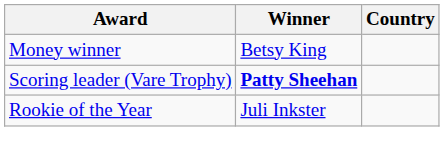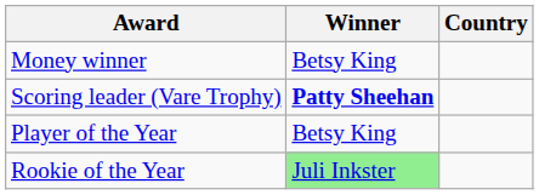+ row: Player of the Year | Betsy King
Rookie of the Year | Winner: no background -> lightgreen background
